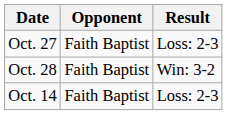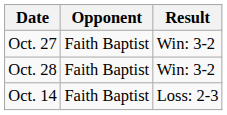Oct. 27 | Result: Loss: 2-3 -> Win: 3-2
